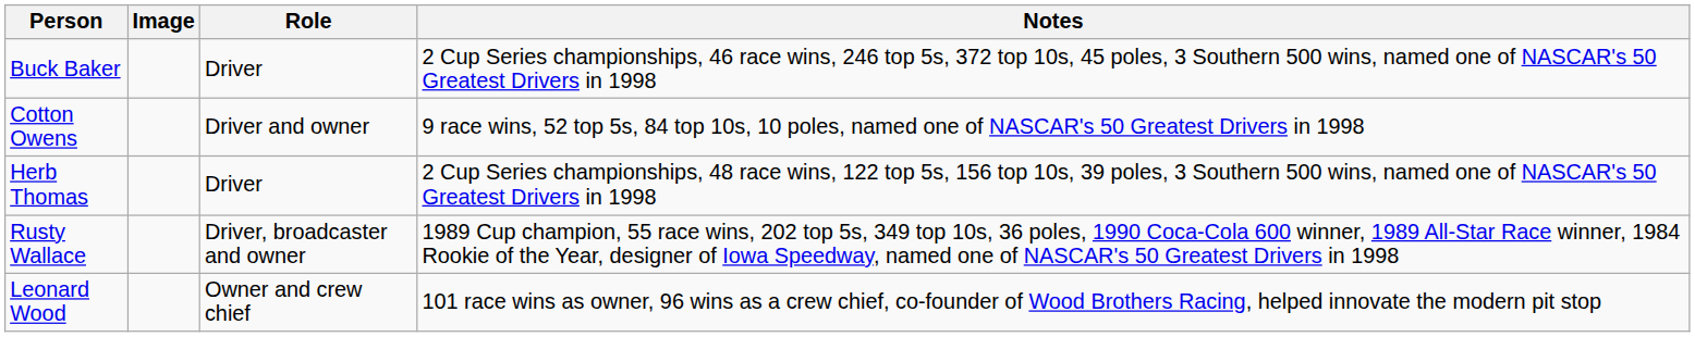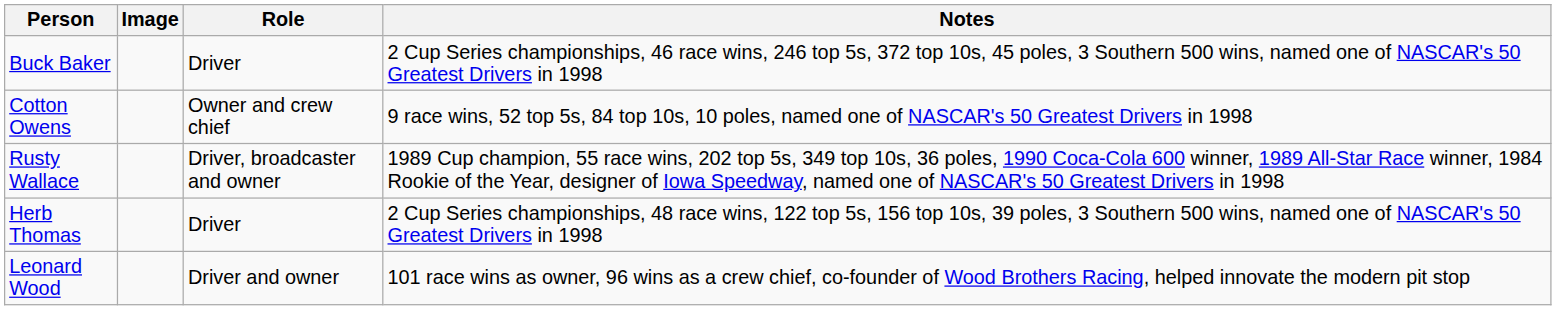Cotton Owens | Role: Driver and owner -> Owner and crew chief
rows swapped: Herb Thomas <-> Rusty Wallace
Leonard Wood | Role: Owner and crew chief -> Driver and owner
